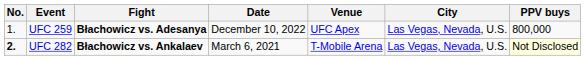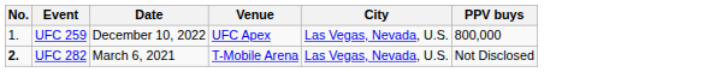- column: Fight | Błachowicz vs. Adesanya | Błachowicz vs. Ankalaev
UFC 282 | PPV buys: lightyellow background -> no background
